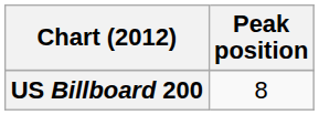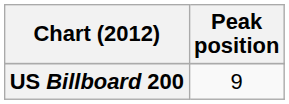US Billboard 200 | Peak position: 8 -> 9
